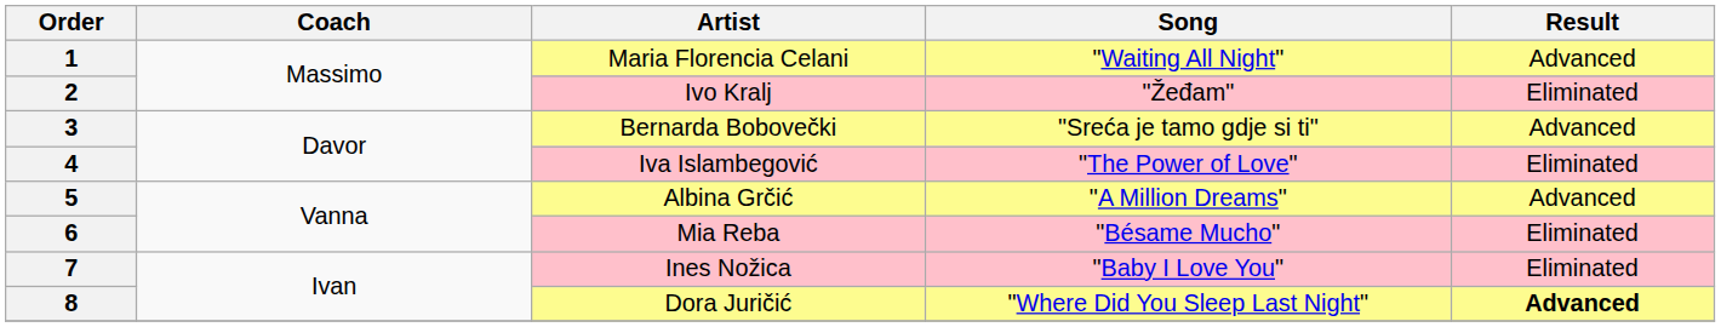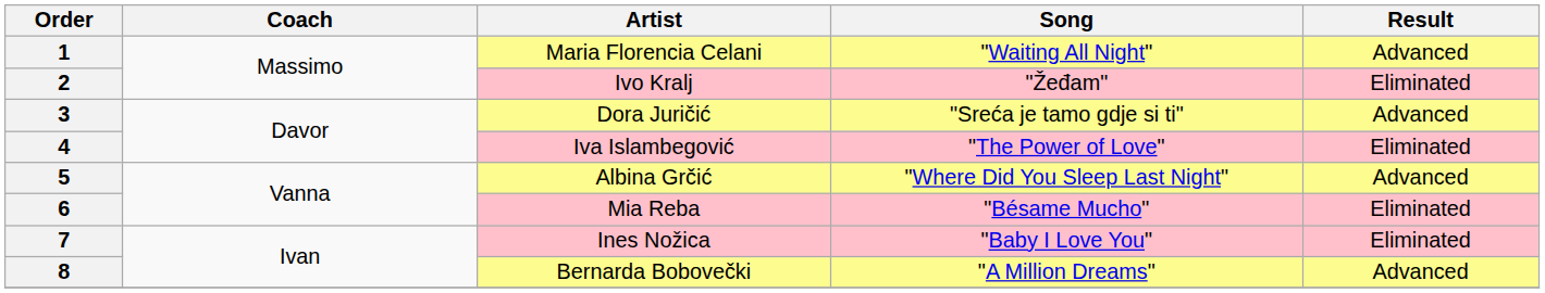3 | Artist: Bernarda Bobovečki -> Dora Juričić
5 | Song: "A Million Dreams" -> "Where Did You Sleep Last Night"
8 | Artist: Dora Juričić -> Bernarda Bobovečki
8 | Song: "Where Did You Sleep Last Night" -> "A Million Dreams"
8 | Result: bold -> normal
